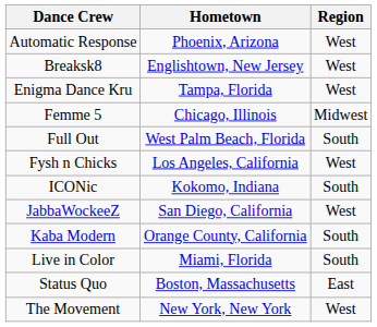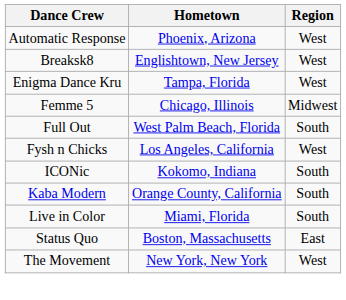- row: JabbaWockeeZ | San Diego, California | West
